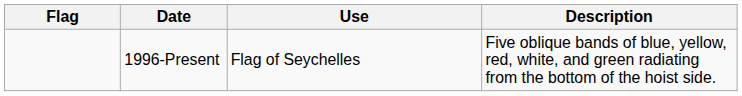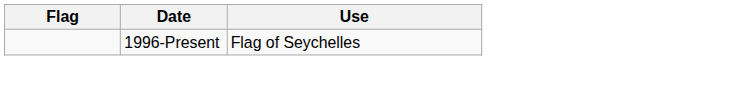- column: Description | Five oblique bands of blue, yellow, red, white, and green radiating from the bottom of the hoist side.
